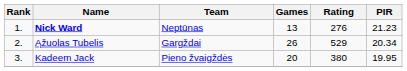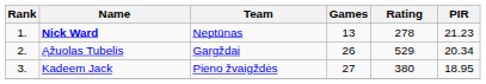Nick Ward | Rating: 276 -> 278
Kadeem Jack | Games: 20 -> 27
Kadeem Jack | PIR: 19.95 -> 18.95
